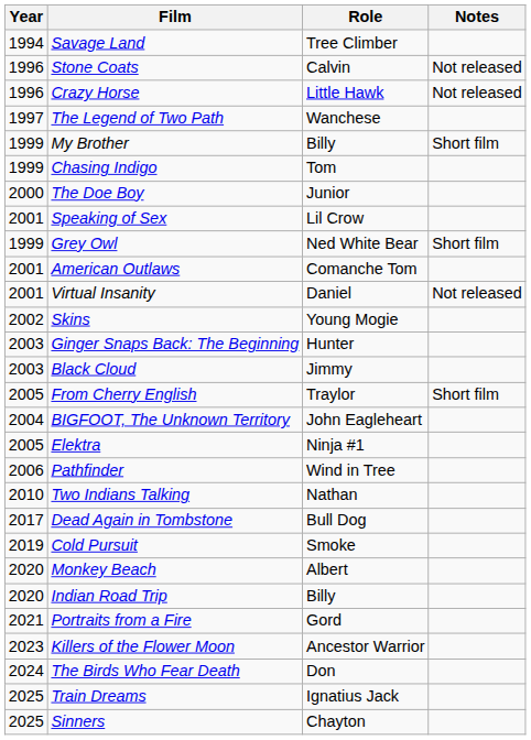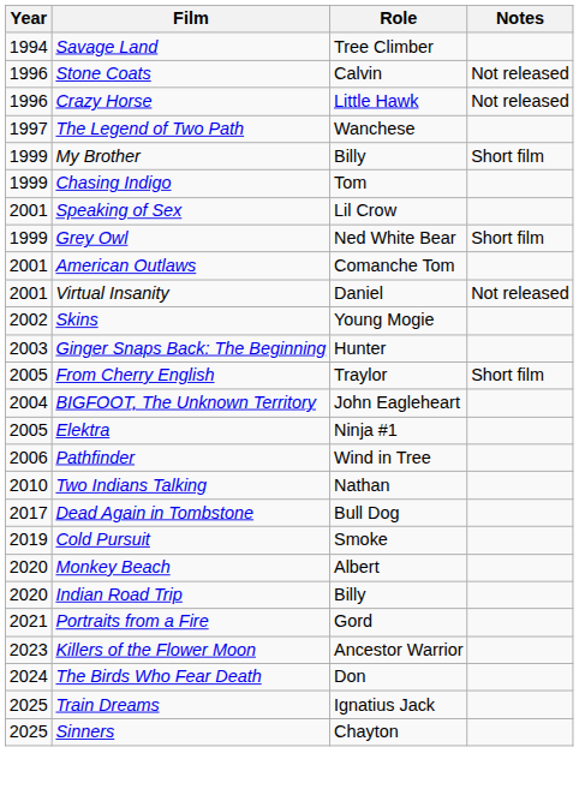- row: 2000 | The Doe Boy | Junior
- row: 2003 | Black Cloud | Jimmy
